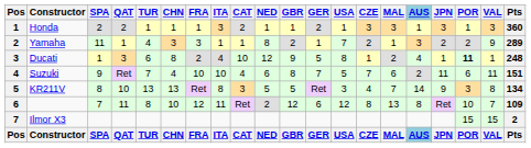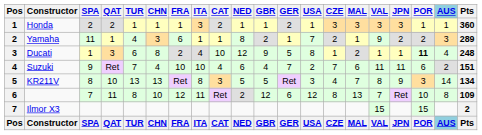columns swapped: AUS <-> VAL
Yamaha | FRA: 3 -> 6
Suzuki | GBR: 8 -> 4
Suzuki | USA: 5 -> 2
